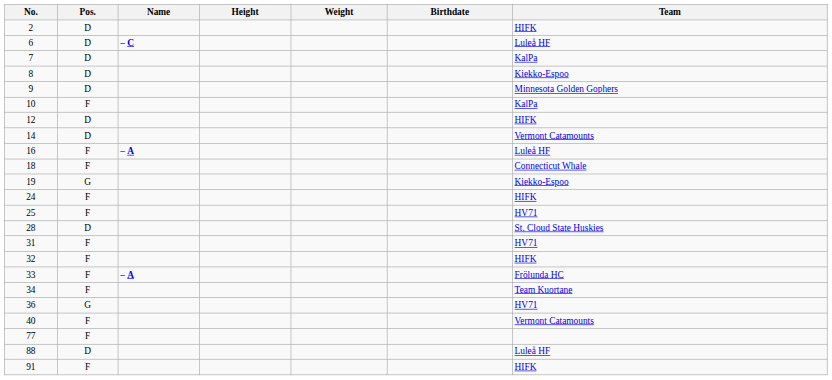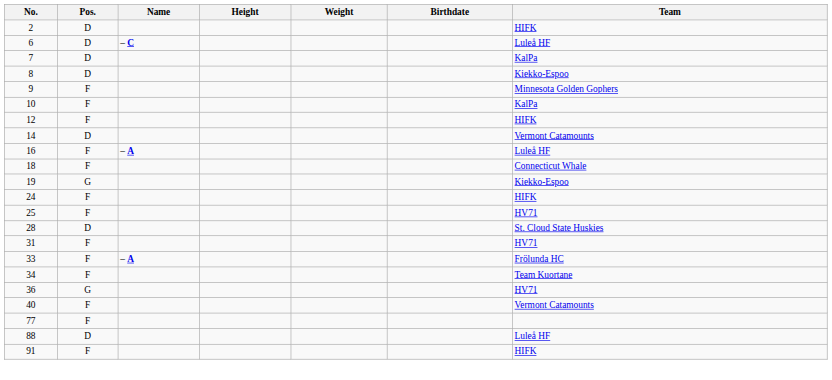9 | Pos.: D -> F
12 | Pos.: D -> F
- row: 32 | F | HIFK
